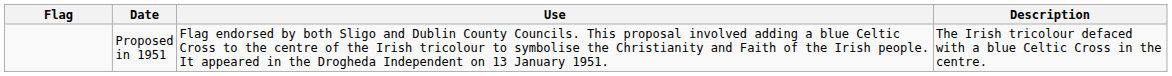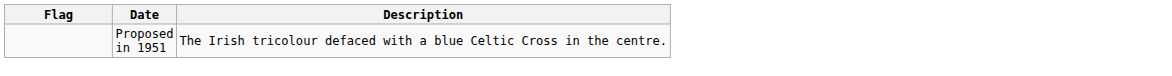- column: Use | Flag endorsed by both Sligo and Dublin County Councils. This proposal involved adding a blue Celtic Cross to the centre of the Irish tricolour to symbolise the Christianity and Faith of the Irish people. It appeared in the Drogheda Independent on 13 January 1951.
